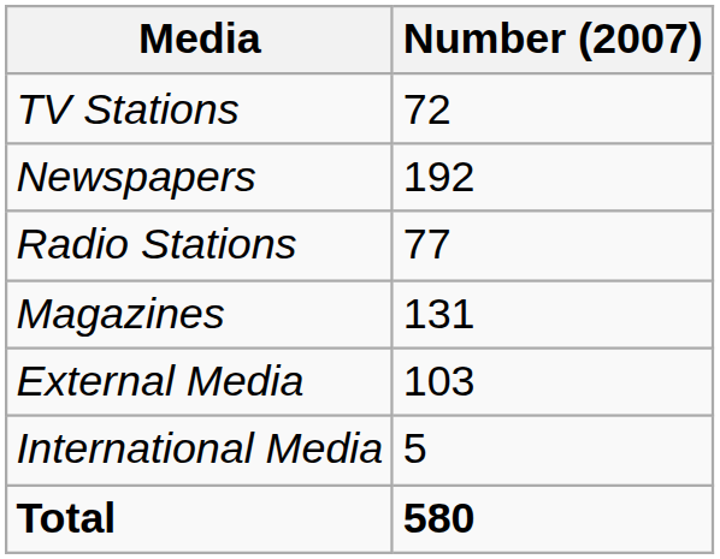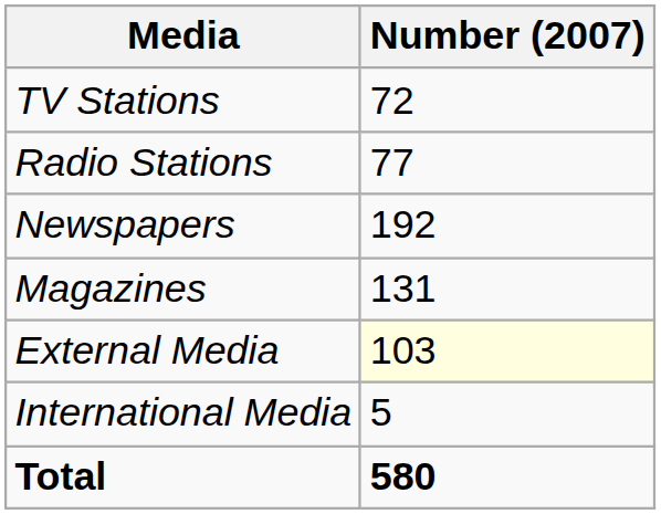rows swapped: Radio Stations <-> Newspapers
External Media | Number (2007): no background -> lightyellow background
